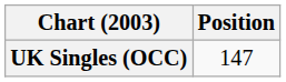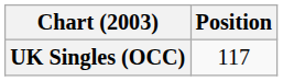UK Singles (OCC) | Position: 147 -> 117
